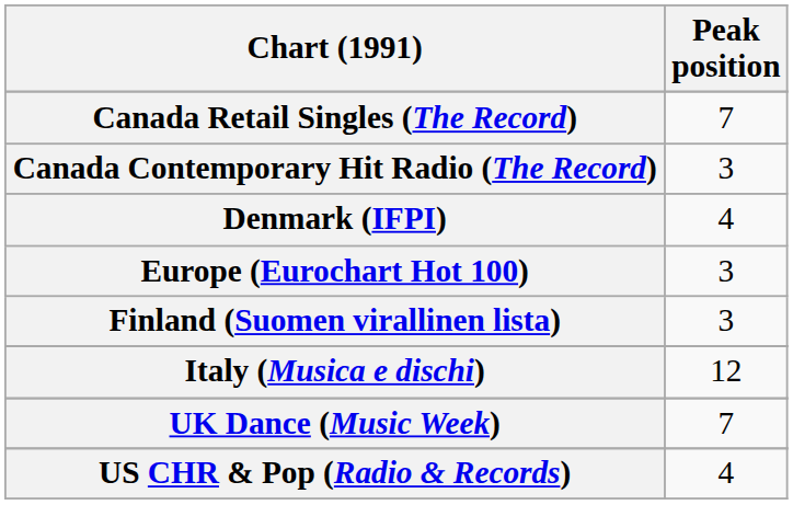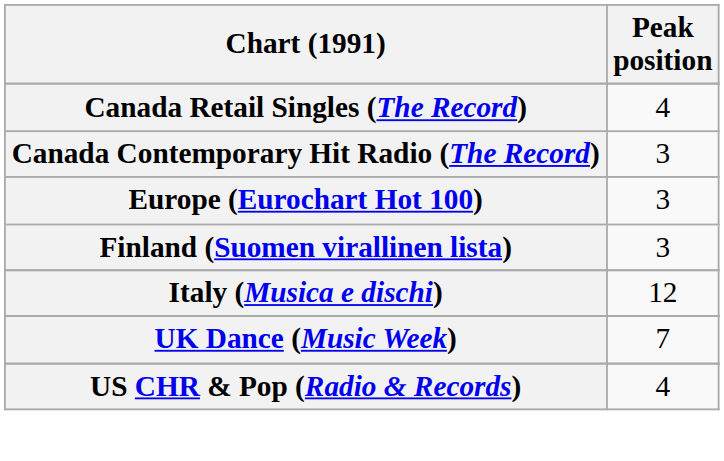Canada Retail Singles (The Record) | Peak position: 7 -> 4
- row: Denmark (IFPI) | 4
